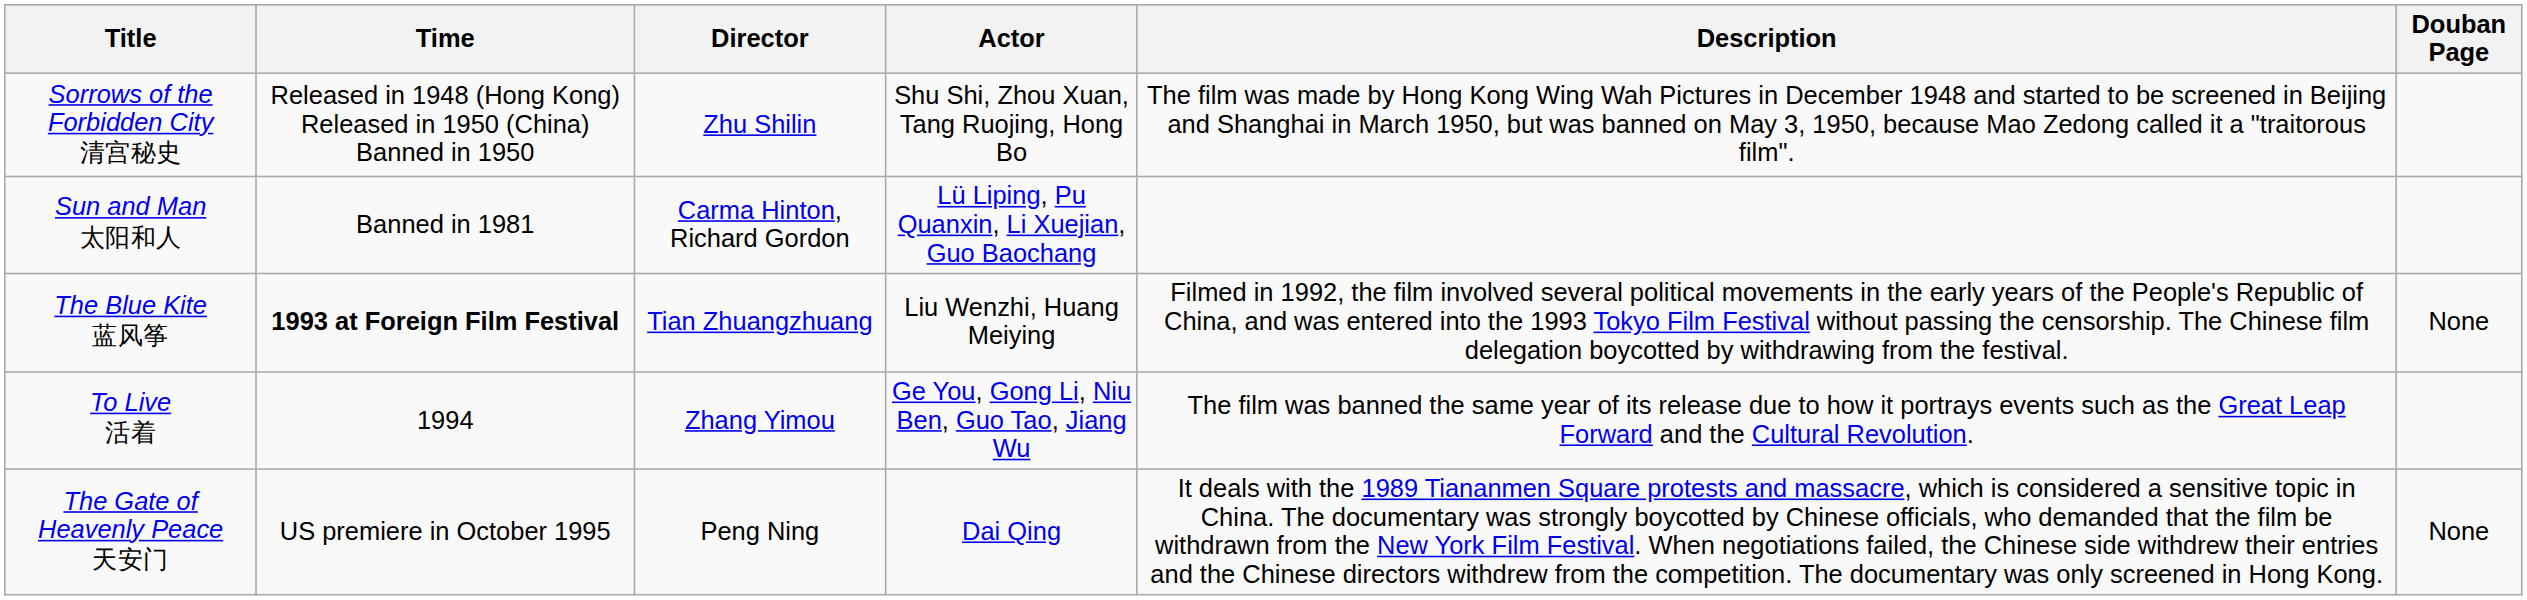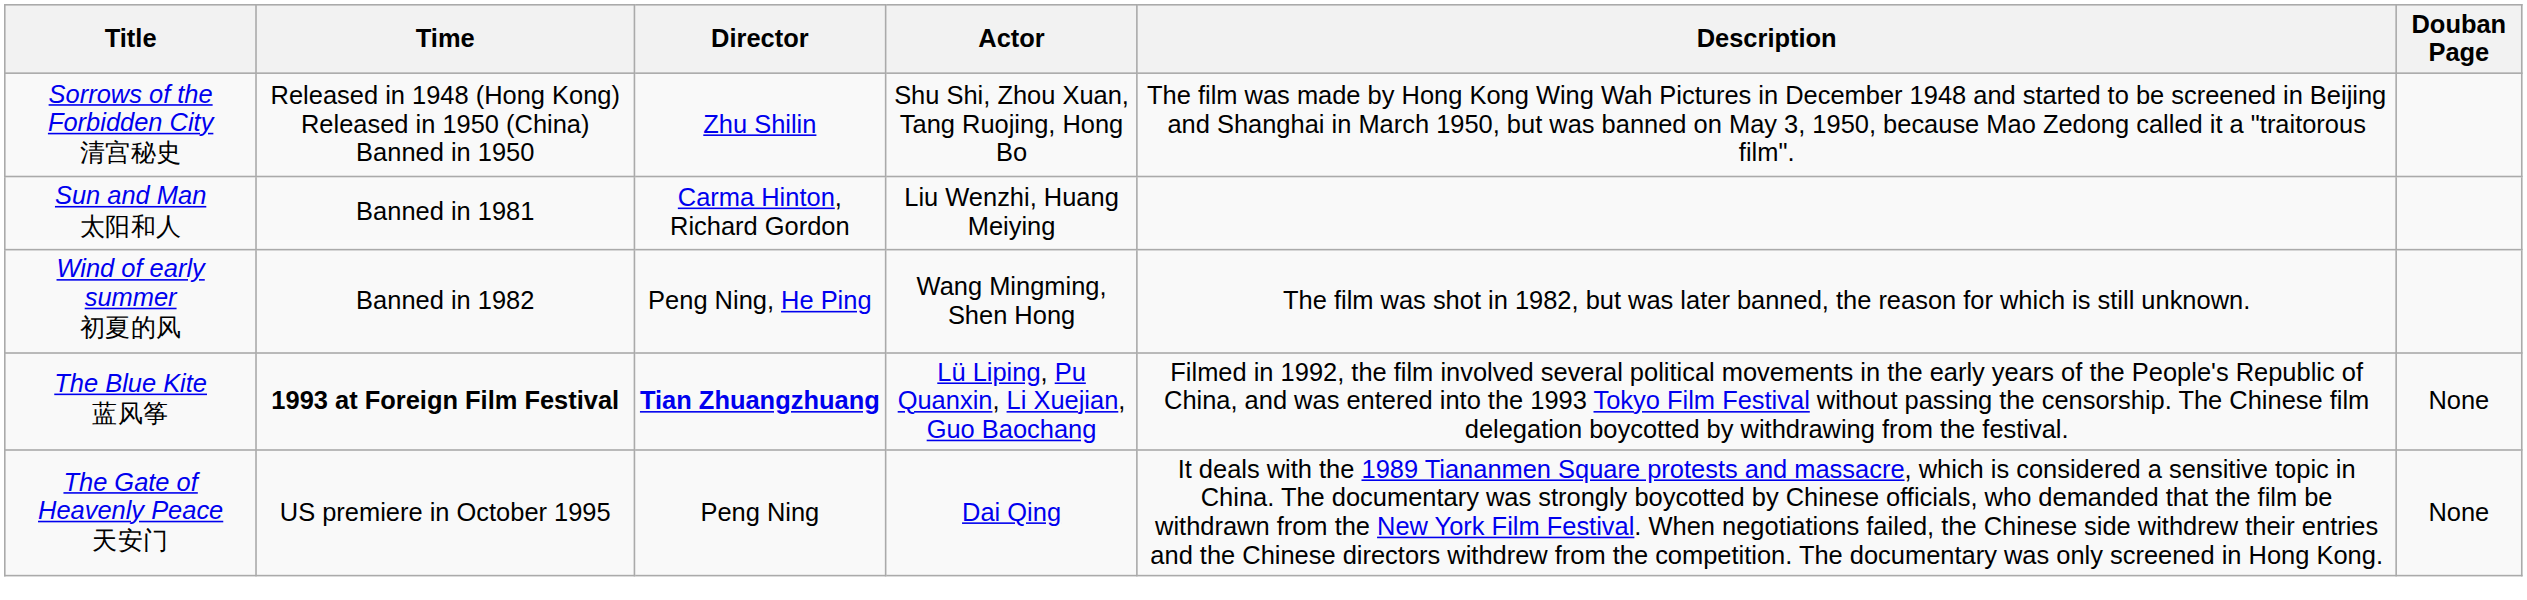Sun and Man 太阳和人 | Actor: Lü Liping, Pu Quanxin, Li Xuejian, Guo Baochang -> Liu Wenzhi, Huang Meiying
+ row: Wind of early summer 初夏的风 | Banned in 1982 | Peng Ning, He Ping | Wang Mingming, Shen Hong | The film was shot in 1982, but was later banned, the reason for which is still unknown.
The Blue Kite 蓝风筝 | Director: normal -> bold
The Blue Kite 蓝风筝 | Actor: Liu Wenzhi, Huang Meiying -> Lü Liping, Pu Quanxin, Li Xuejian, Guo Baochang
- row: To Live 活着 | 1994 | Zhang Yimou | Ge You, Gong Li, Niu Ben, Guo Tao, Jiang Wu | The film was banned the same year of its release due to how it portrays events such as the Great Leap Forward and the Cultural Revolution.
